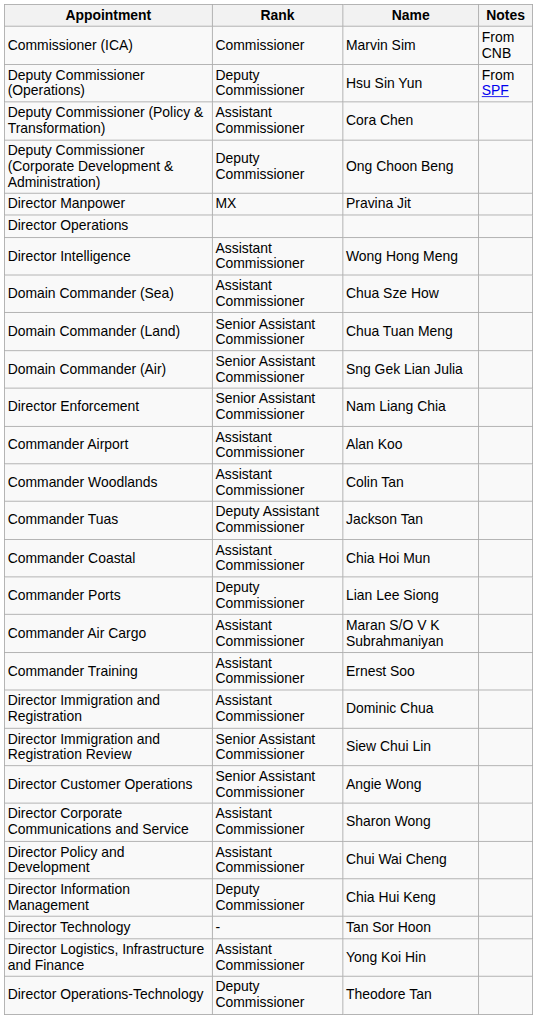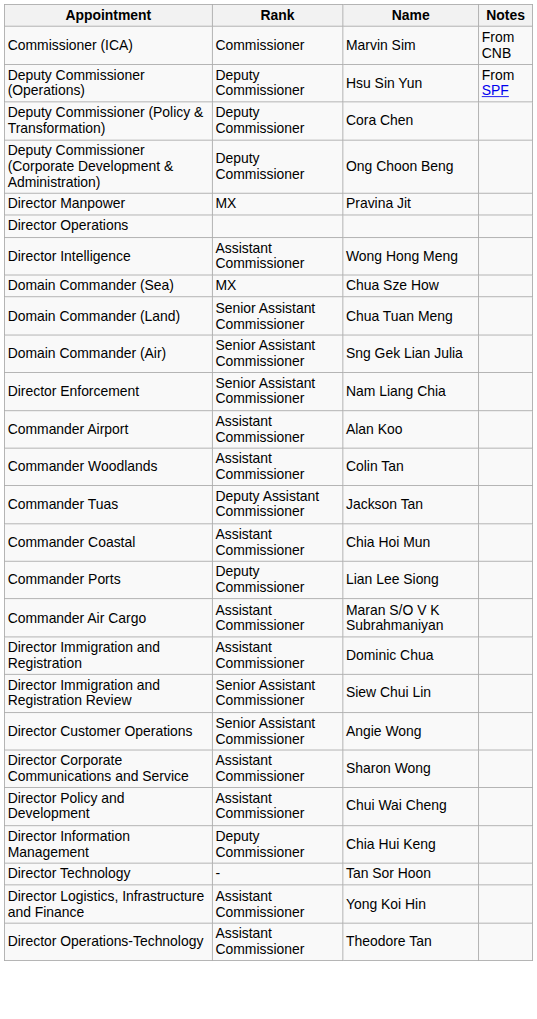Deputy Commissioner (Policy & Transformation) | Rank: Assistant Commissioner -> Deputy Commissioner
Domain Commander (Sea) | Rank: Assistant Commissioner -> MX
- row: Commander Training | Assistant Commissioner | Ernest Soo
Director Operations-Technology | Rank: Deputy Commissioner -> Assistant Commissioner
